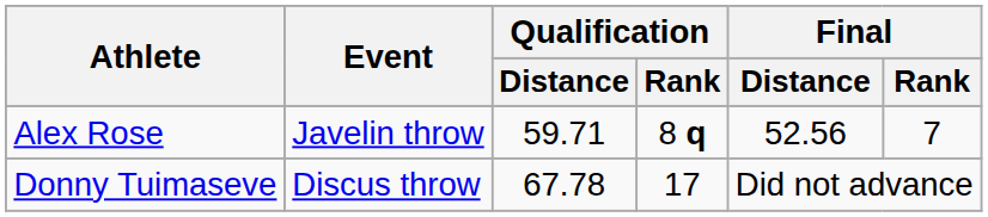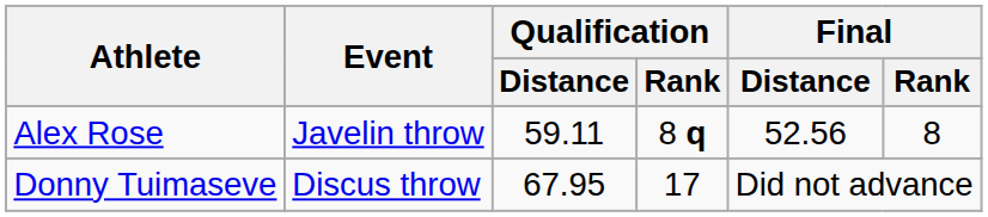Alex Rose | Qualification / Distance: 59.71 -> 59.11
Alex Rose | Final / Rank: 7 -> 8
Donny Tuimaseve | Qualification / Distance: 67.78 -> 67.95
